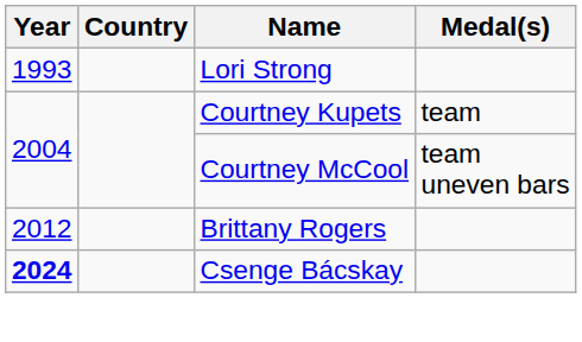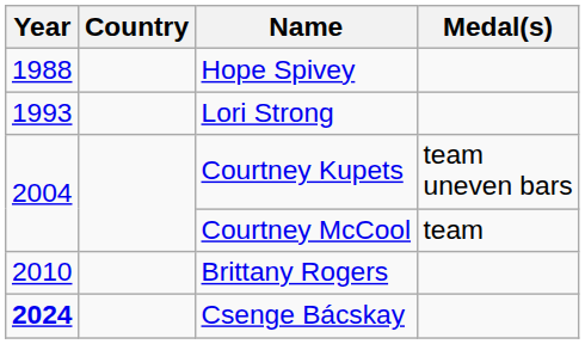+ row: 1988 | Hope Spivey
Courtney Kupets | Medal(s): team -> team uneven bars
Courtney McCool | Medal(s): team uneven bars -> team
Brittany Rogers | Year: 2012 -> 2010
